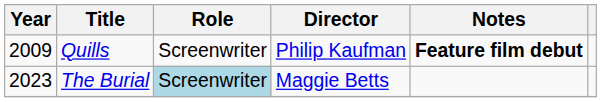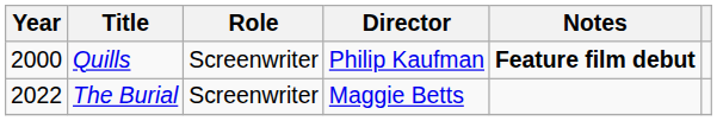Quills | Year: 2009 -> 2000
The Burial | Year: 2023 -> 2022
The Burial | Role: lightblue background -> no background
